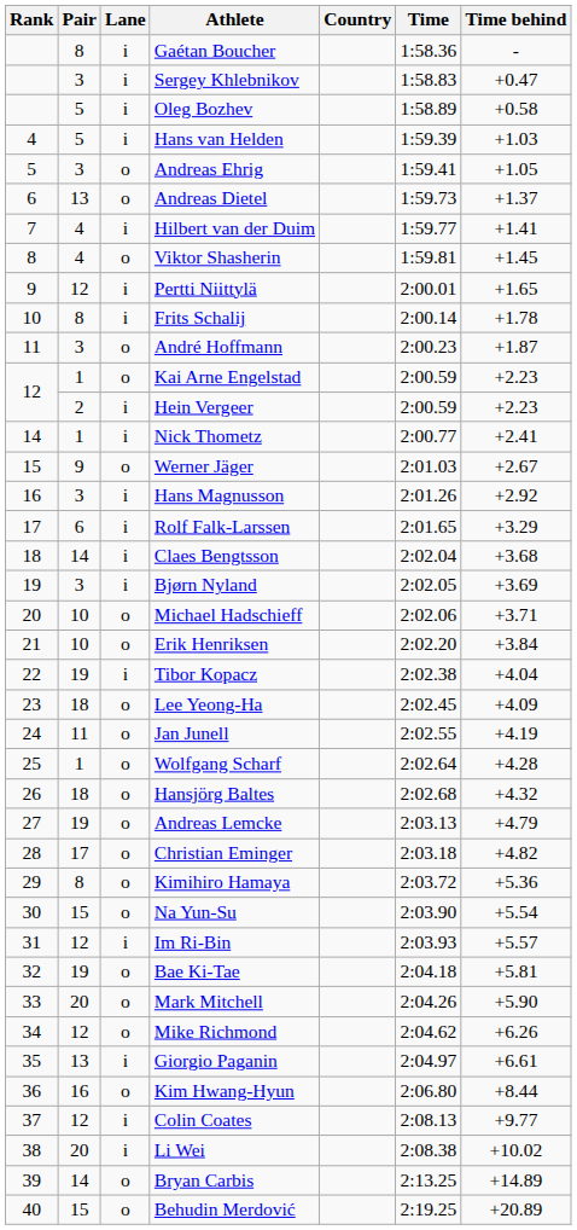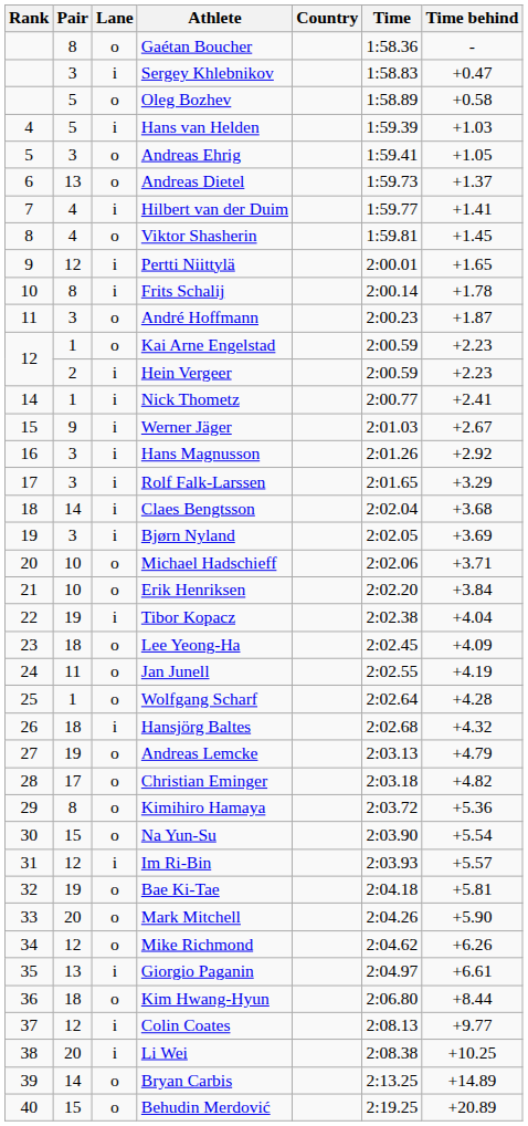Gaétan Boucher | Lane: i -> o
Oleg Bozhev | Lane: i -> o
Werner Jäger | Lane: o -> i
Rolf Falk-Larssen | Pair: 6 -> 3
Hansjörg Baltes | Lane: o -> i
Kim Hwang-Hyun | Pair: 16 -> 18
Li Wei | Time behind: +10.02 -> +10.25
